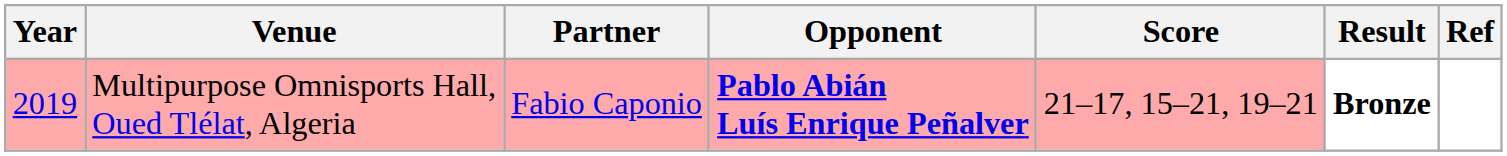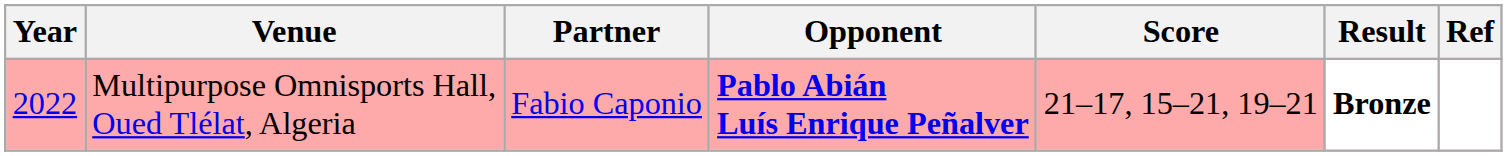Multipurpose Omnisports Hall, Oued Tlélat, Algeria | Year: 2019 -> 2022
